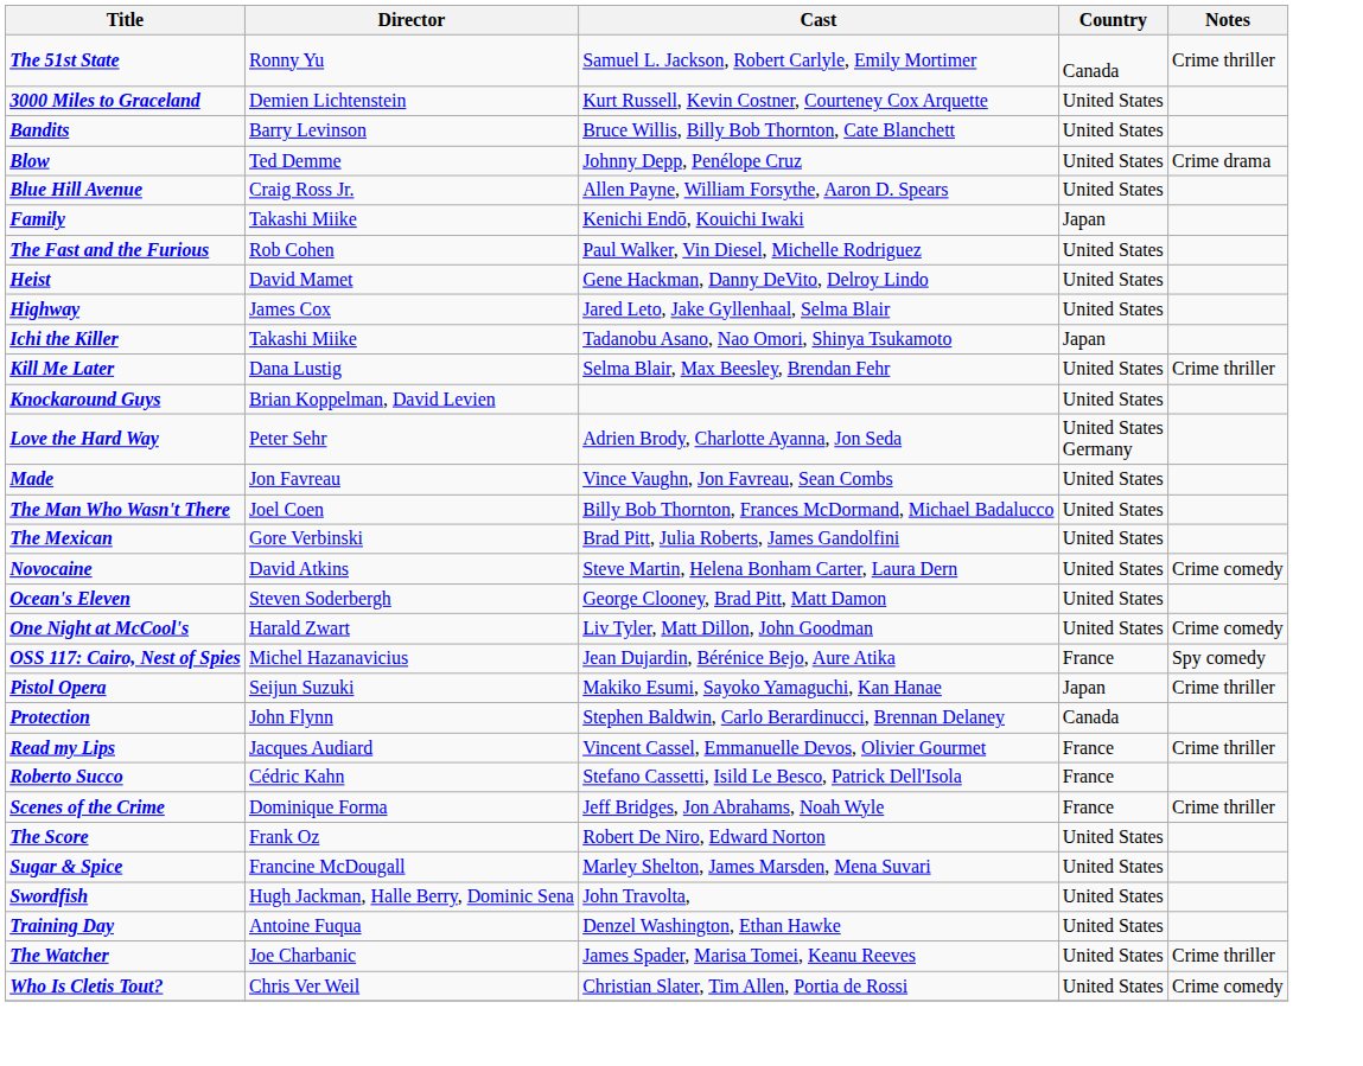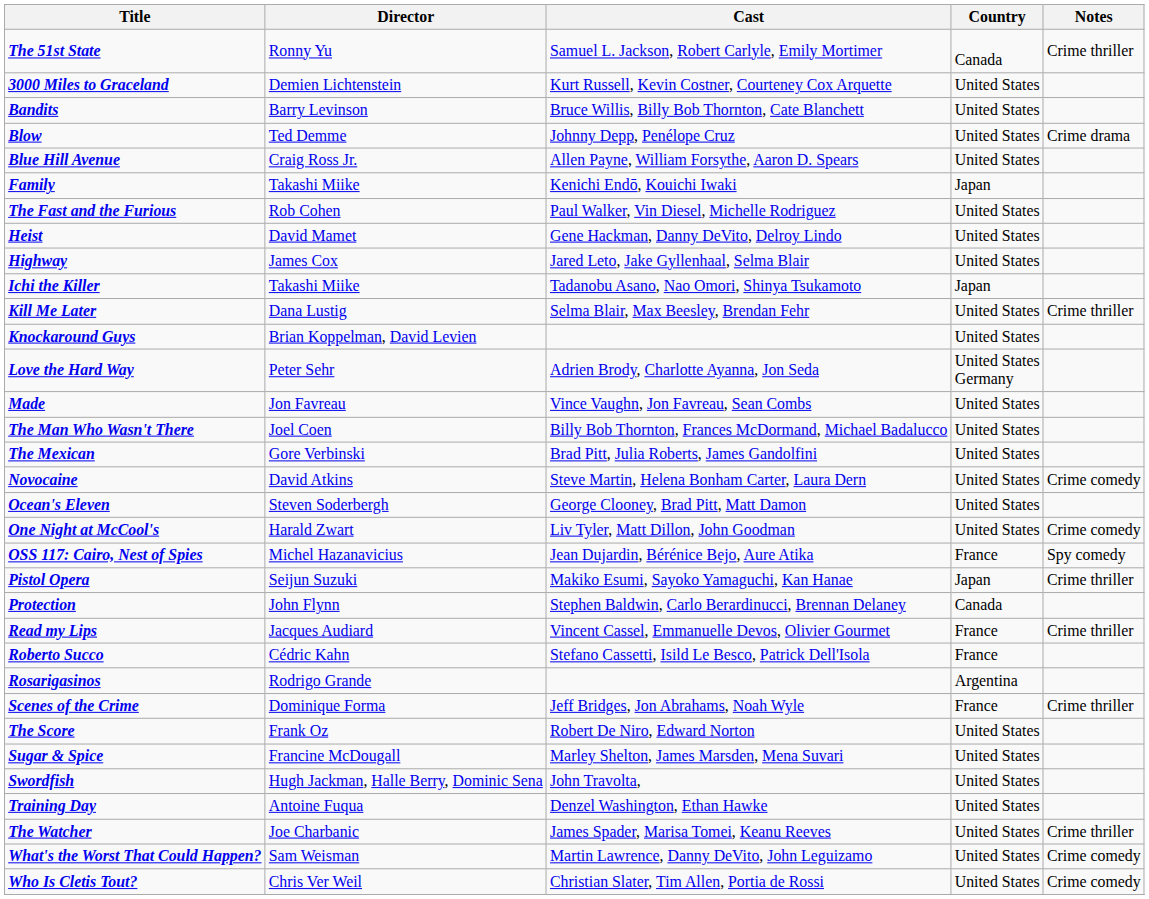+ row: Rosarigasinos | Rodrigo Grande | Argentina
+ row: What's the Worst That Could Happen? | Sam Weisman | Martin Lawrence, Danny DeVito, John Leguizamo | United States | Crime comedy
